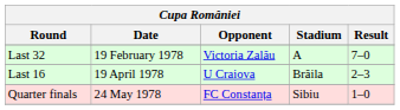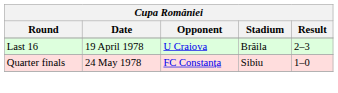- row: Last 32 | 19 February 1978 | Victoria Zalău | A | 7–0
